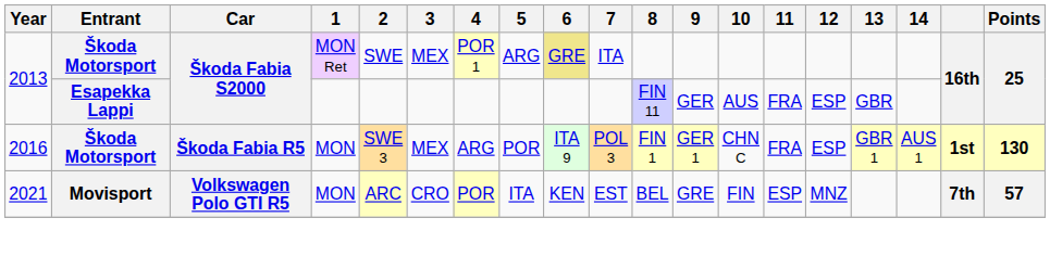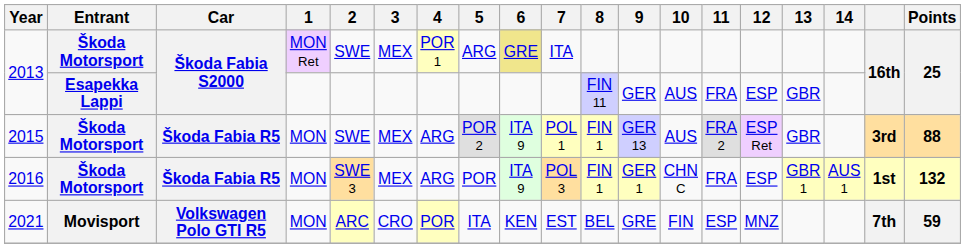+ row: 2015 | Škoda Motorsport | Škoda Fabia R5 | MON | SWE | MEX | ARG | POR 2 | ITA 9 | POL 1 | FIN 1 | GER 13 | AUS | FRA 2 | ESP Ret | GBR | 3rd | 88
2016 | Points: 130 -> 132
2021 | Points: 57 -> 59
